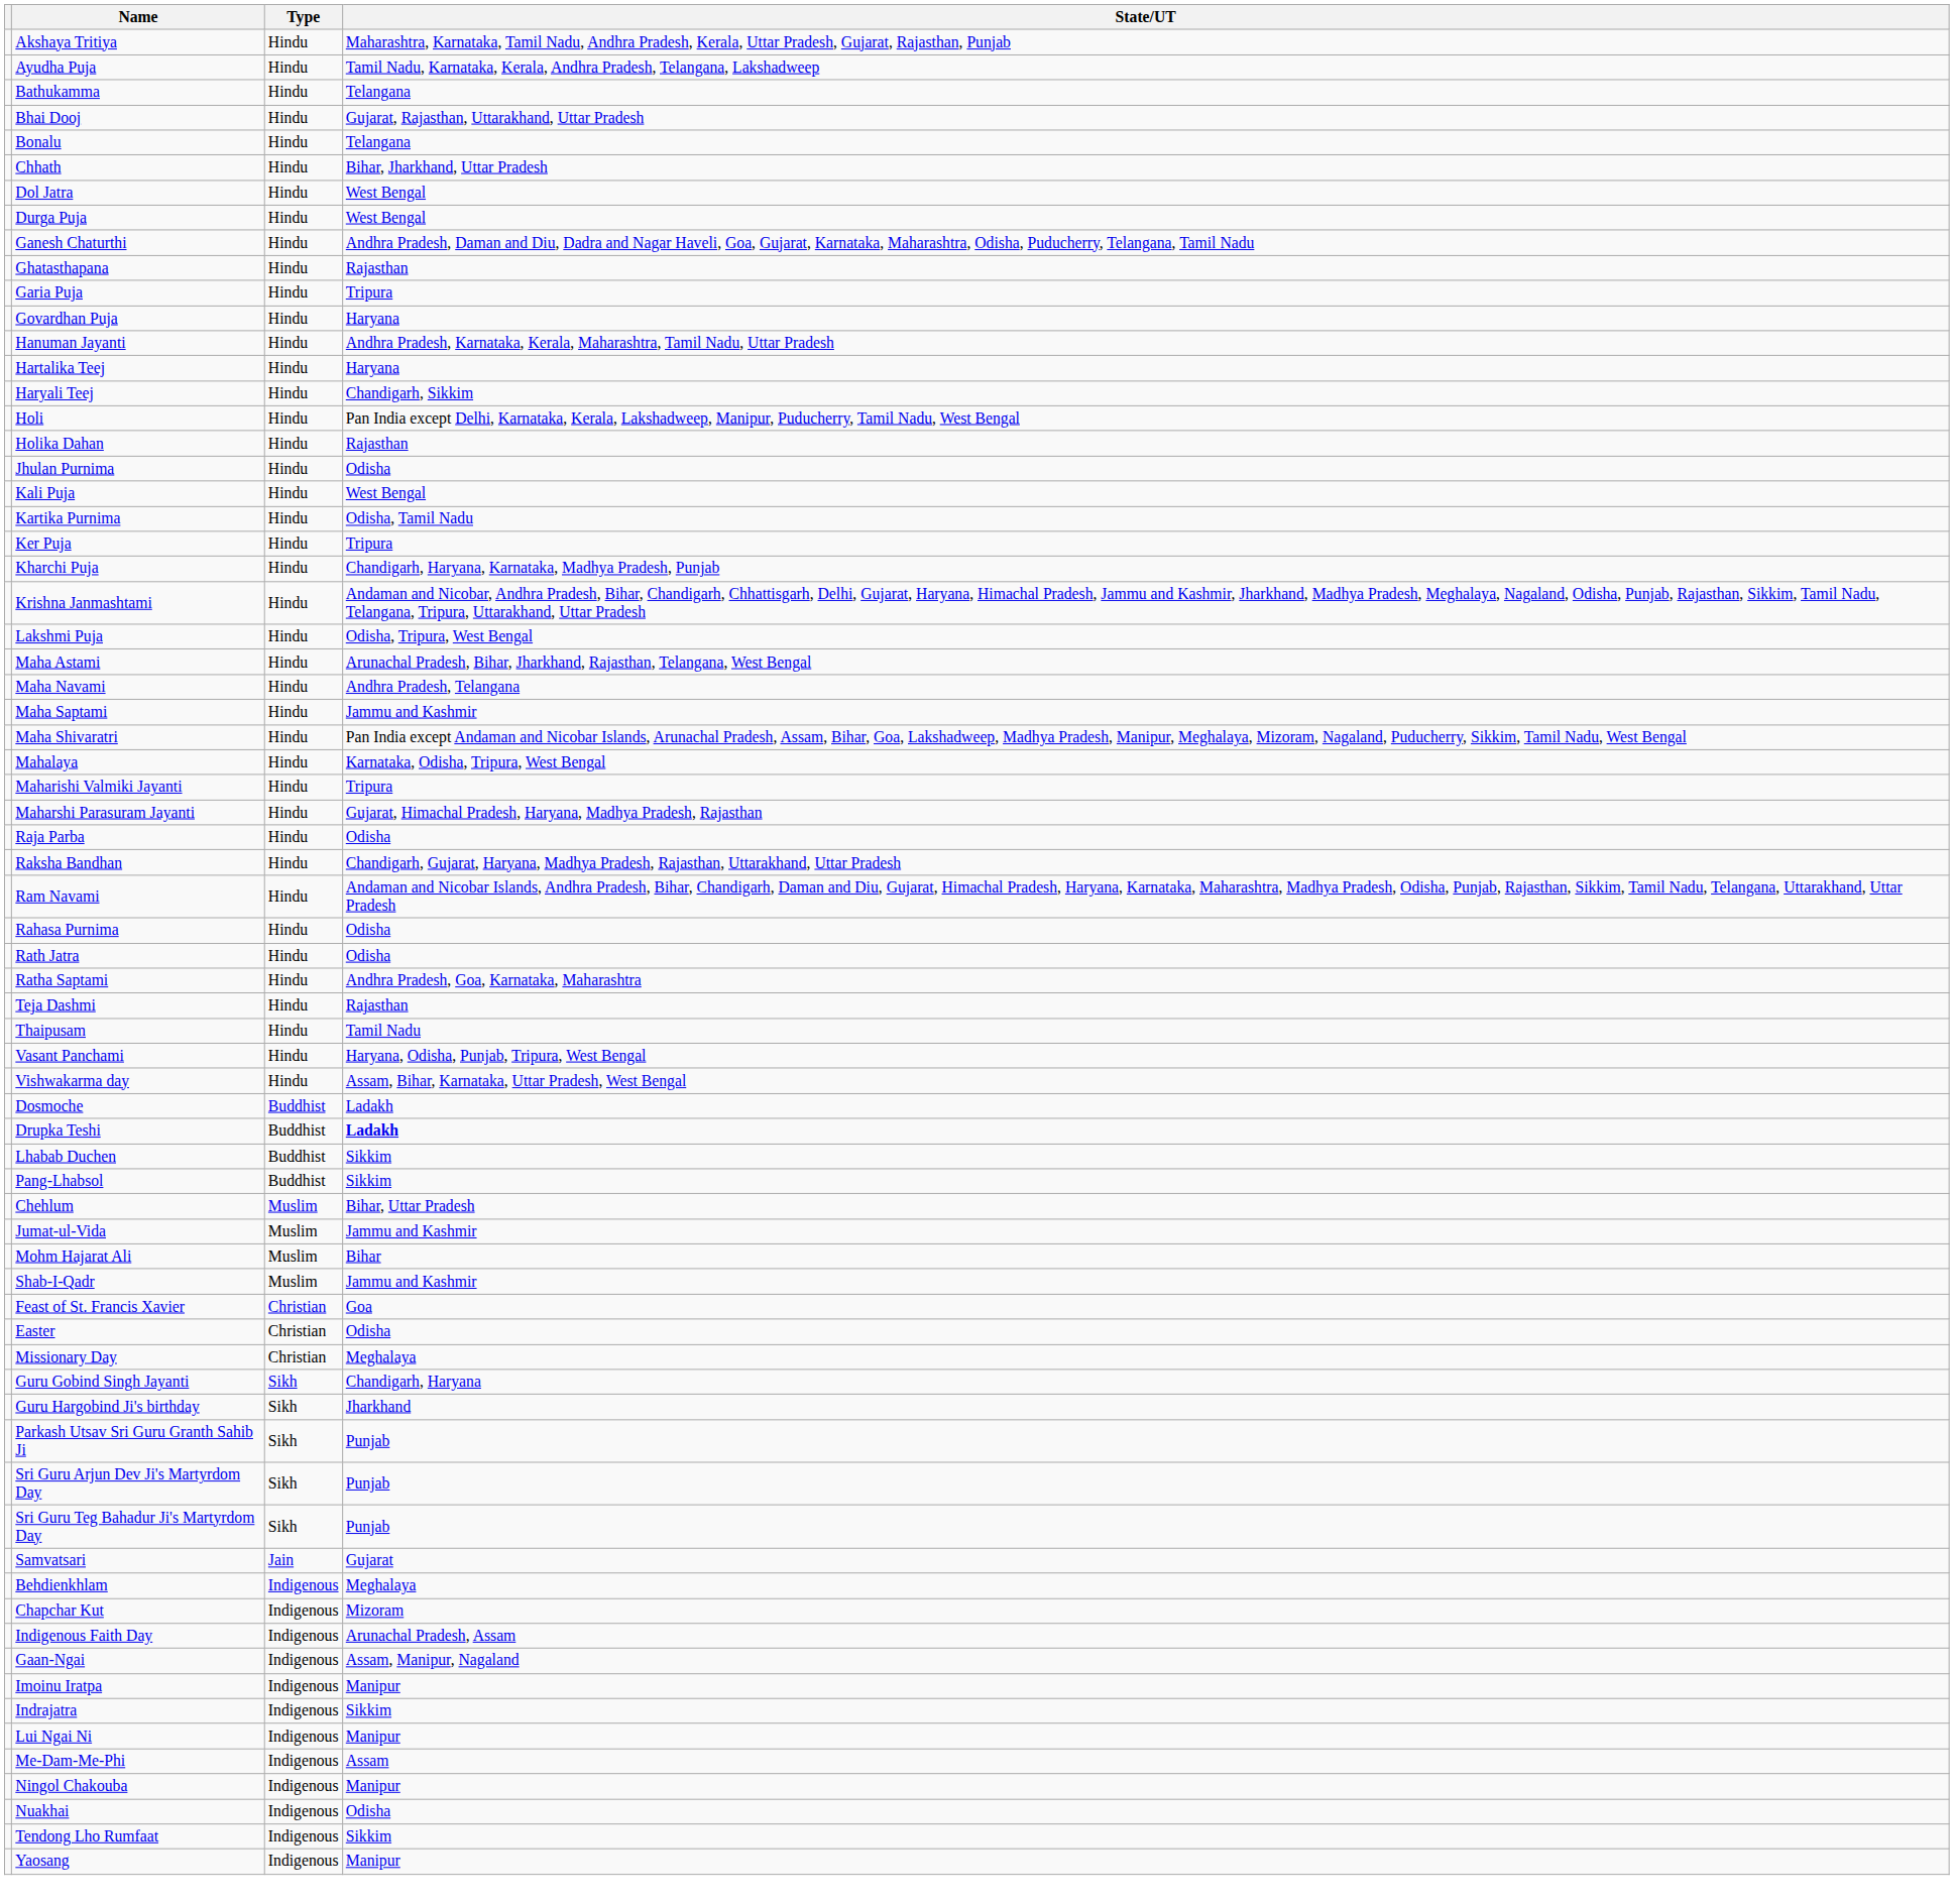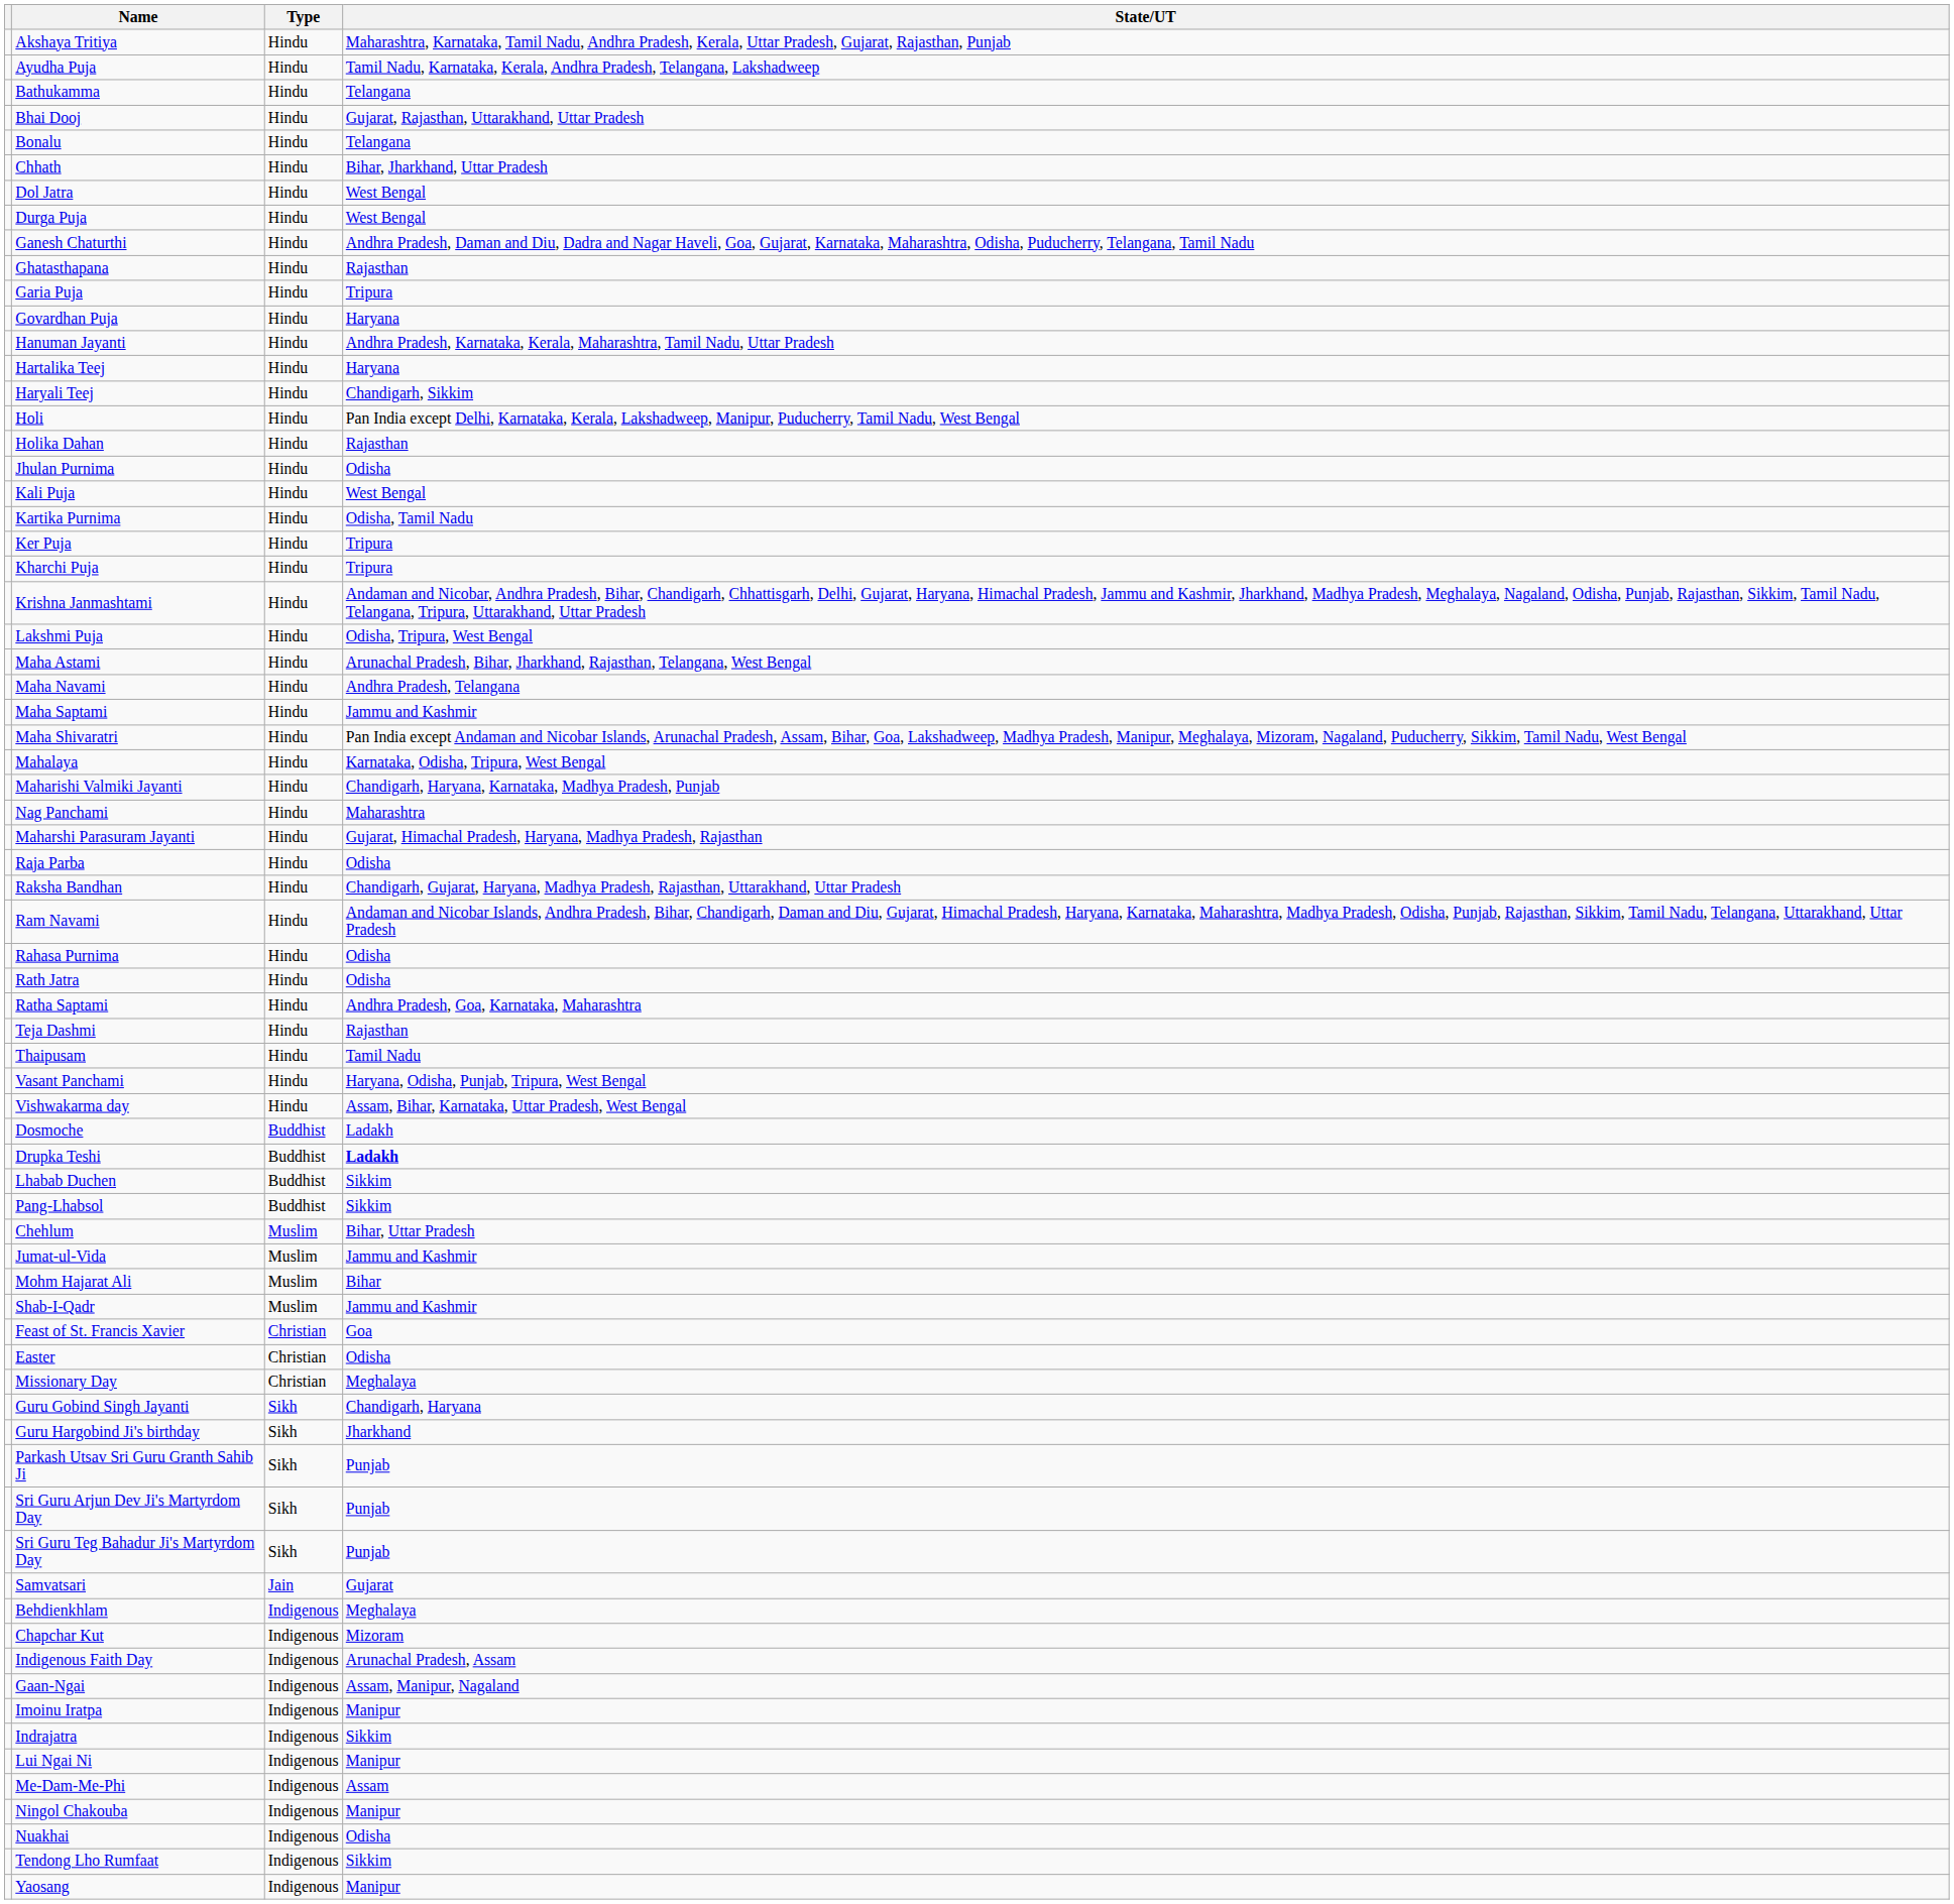Kharchi Puja | State/UT: Chandigarh, Haryana, Karnataka, Madhya Pradesh, Punjab -> Tripura
Maharishi Valmiki Jayanti | State/UT: Tripura -> Chandigarh, Haryana, Karnataka, Madhya Pradesh, Punjab
+ row: Nag Panchami | Hindu | Maharashtra
